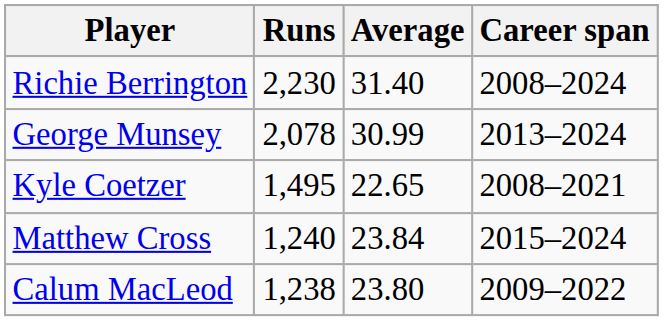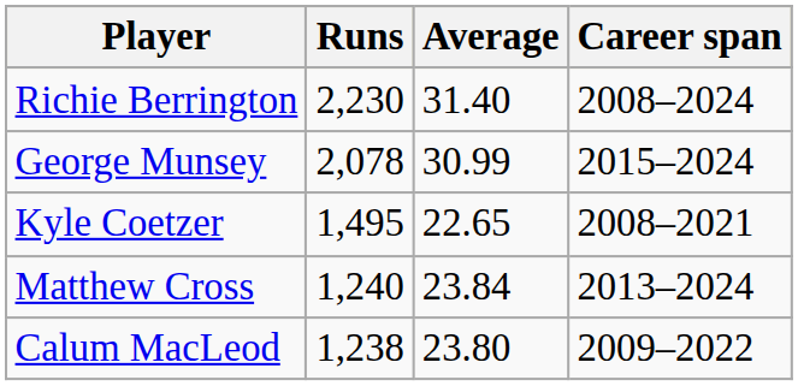George Munsey | Career span: 2013–2024 -> 2015–2024
Matthew Cross | Career span: 2015–2024 -> 2013–2024
